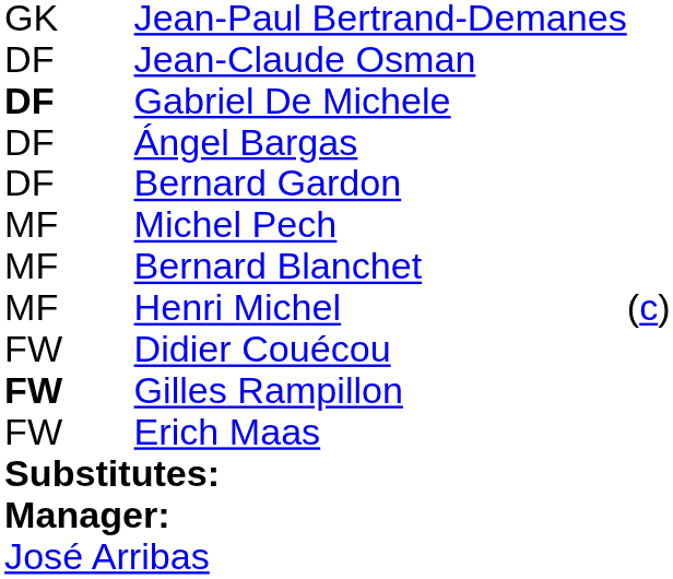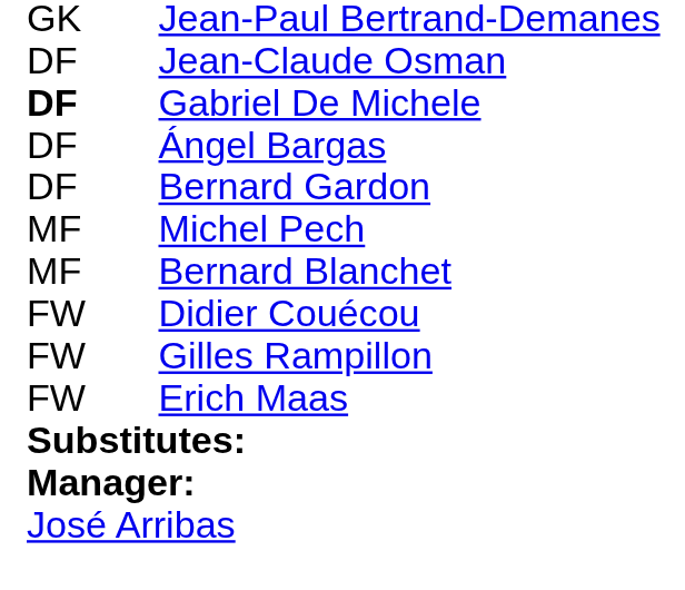- row: MF | Henri Michel | (c)
Gilles Rampillon | column 1: bold -> normal
